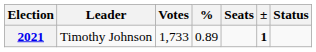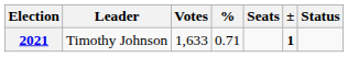2021 | Votes: 1,733 -> 1,633
2021 | %: 0.89 -> 0.71
